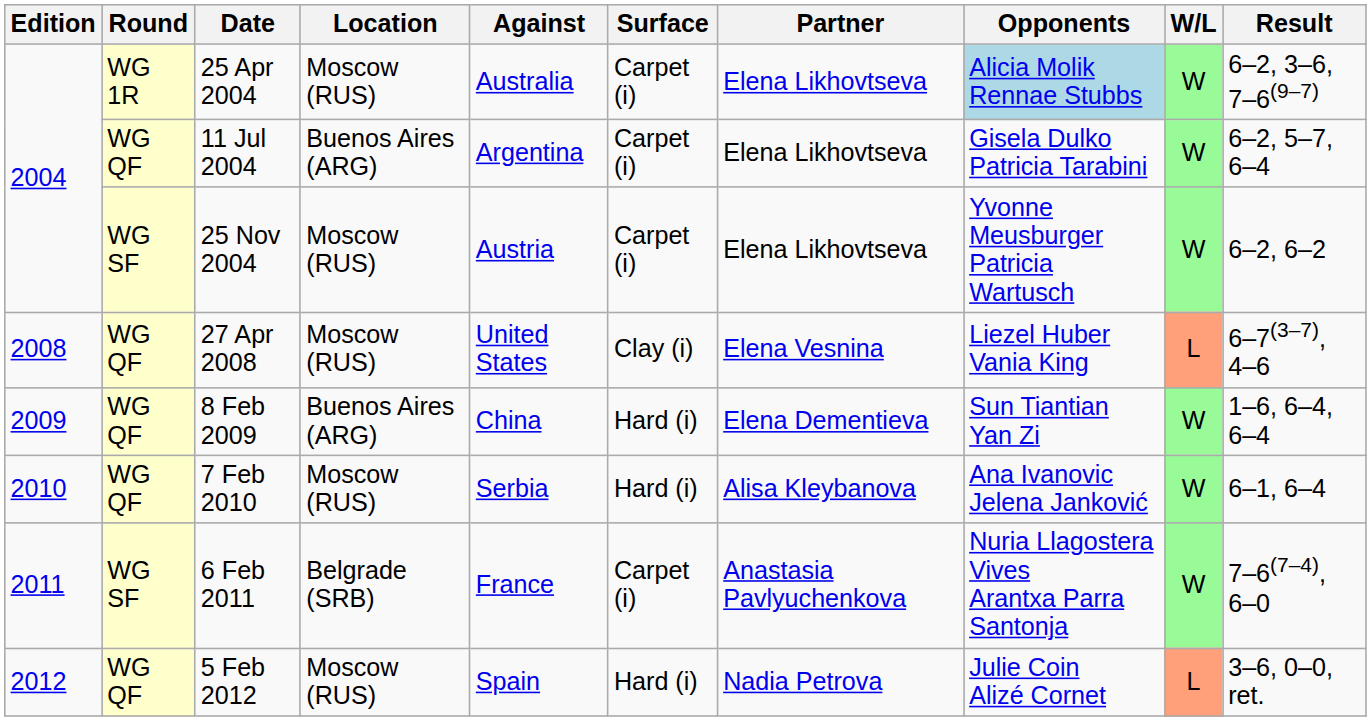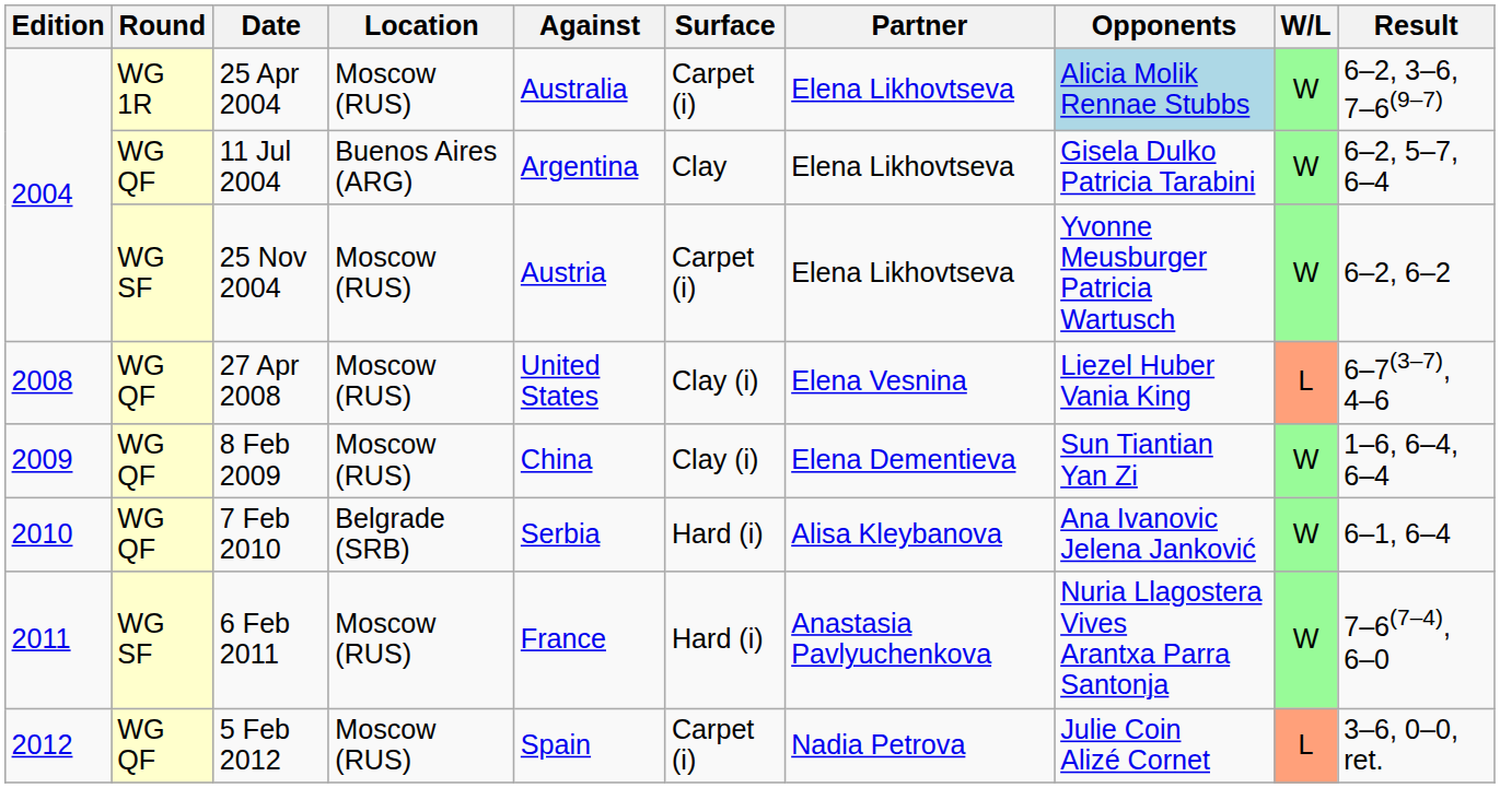11 Jul 2004 | Surface: Carpet (i) -> Clay
8 Feb 2009 | Location: Buenos Aires (ARG) -> Moscow (RUS)
8 Feb 2009 | Surface: Hard (i) -> Clay (i)
7 Feb 2010 | Location: Moscow (RUS) -> Belgrade (SRB)
6 Feb 2011 | Location: Belgrade (SRB) -> Moscow (RUS)
6 Feb 2011 | Surface: Carpet (i) -> Hard (i)
5 Feb 2012 | Surface: Hard (i) -> Carpet (i)
